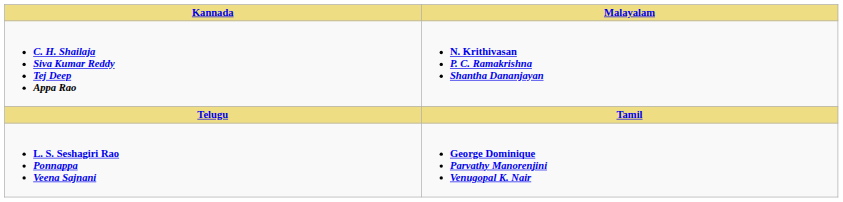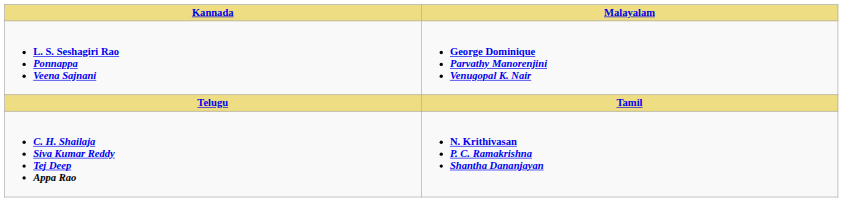rows swapped: L. S. Seshagiri Rao Ponnappa Veena Sajnani <-> C. H. Shailaja Siva Kumar Reddy Tej Deep Appa Rao
